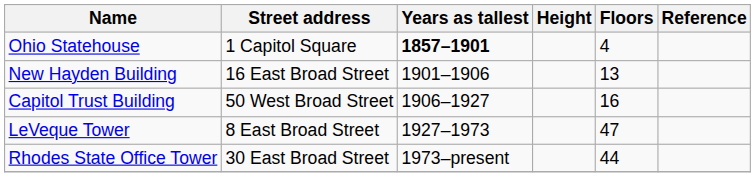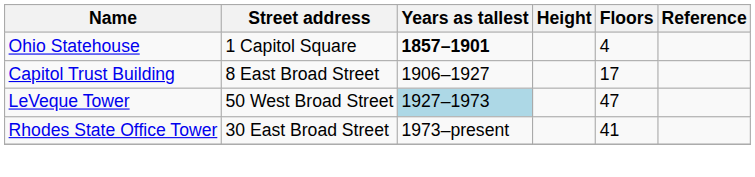- row: New Hayden Building | 16 East Broad Street | 1901–1906 | 13
Capitol Trust Building | Street address: 50 West Broad Street -> 8 East Broad Street
Capitol Trust Building | Floors: 16 -> 17
LeVeque Tower | Street address: 8 East Broad Street -> 50 West Broad Street
LeVeque Tower | Years as tallest: no background -> lightblue background
Rhodes State Office Tower | Floors: 44 -> 41
